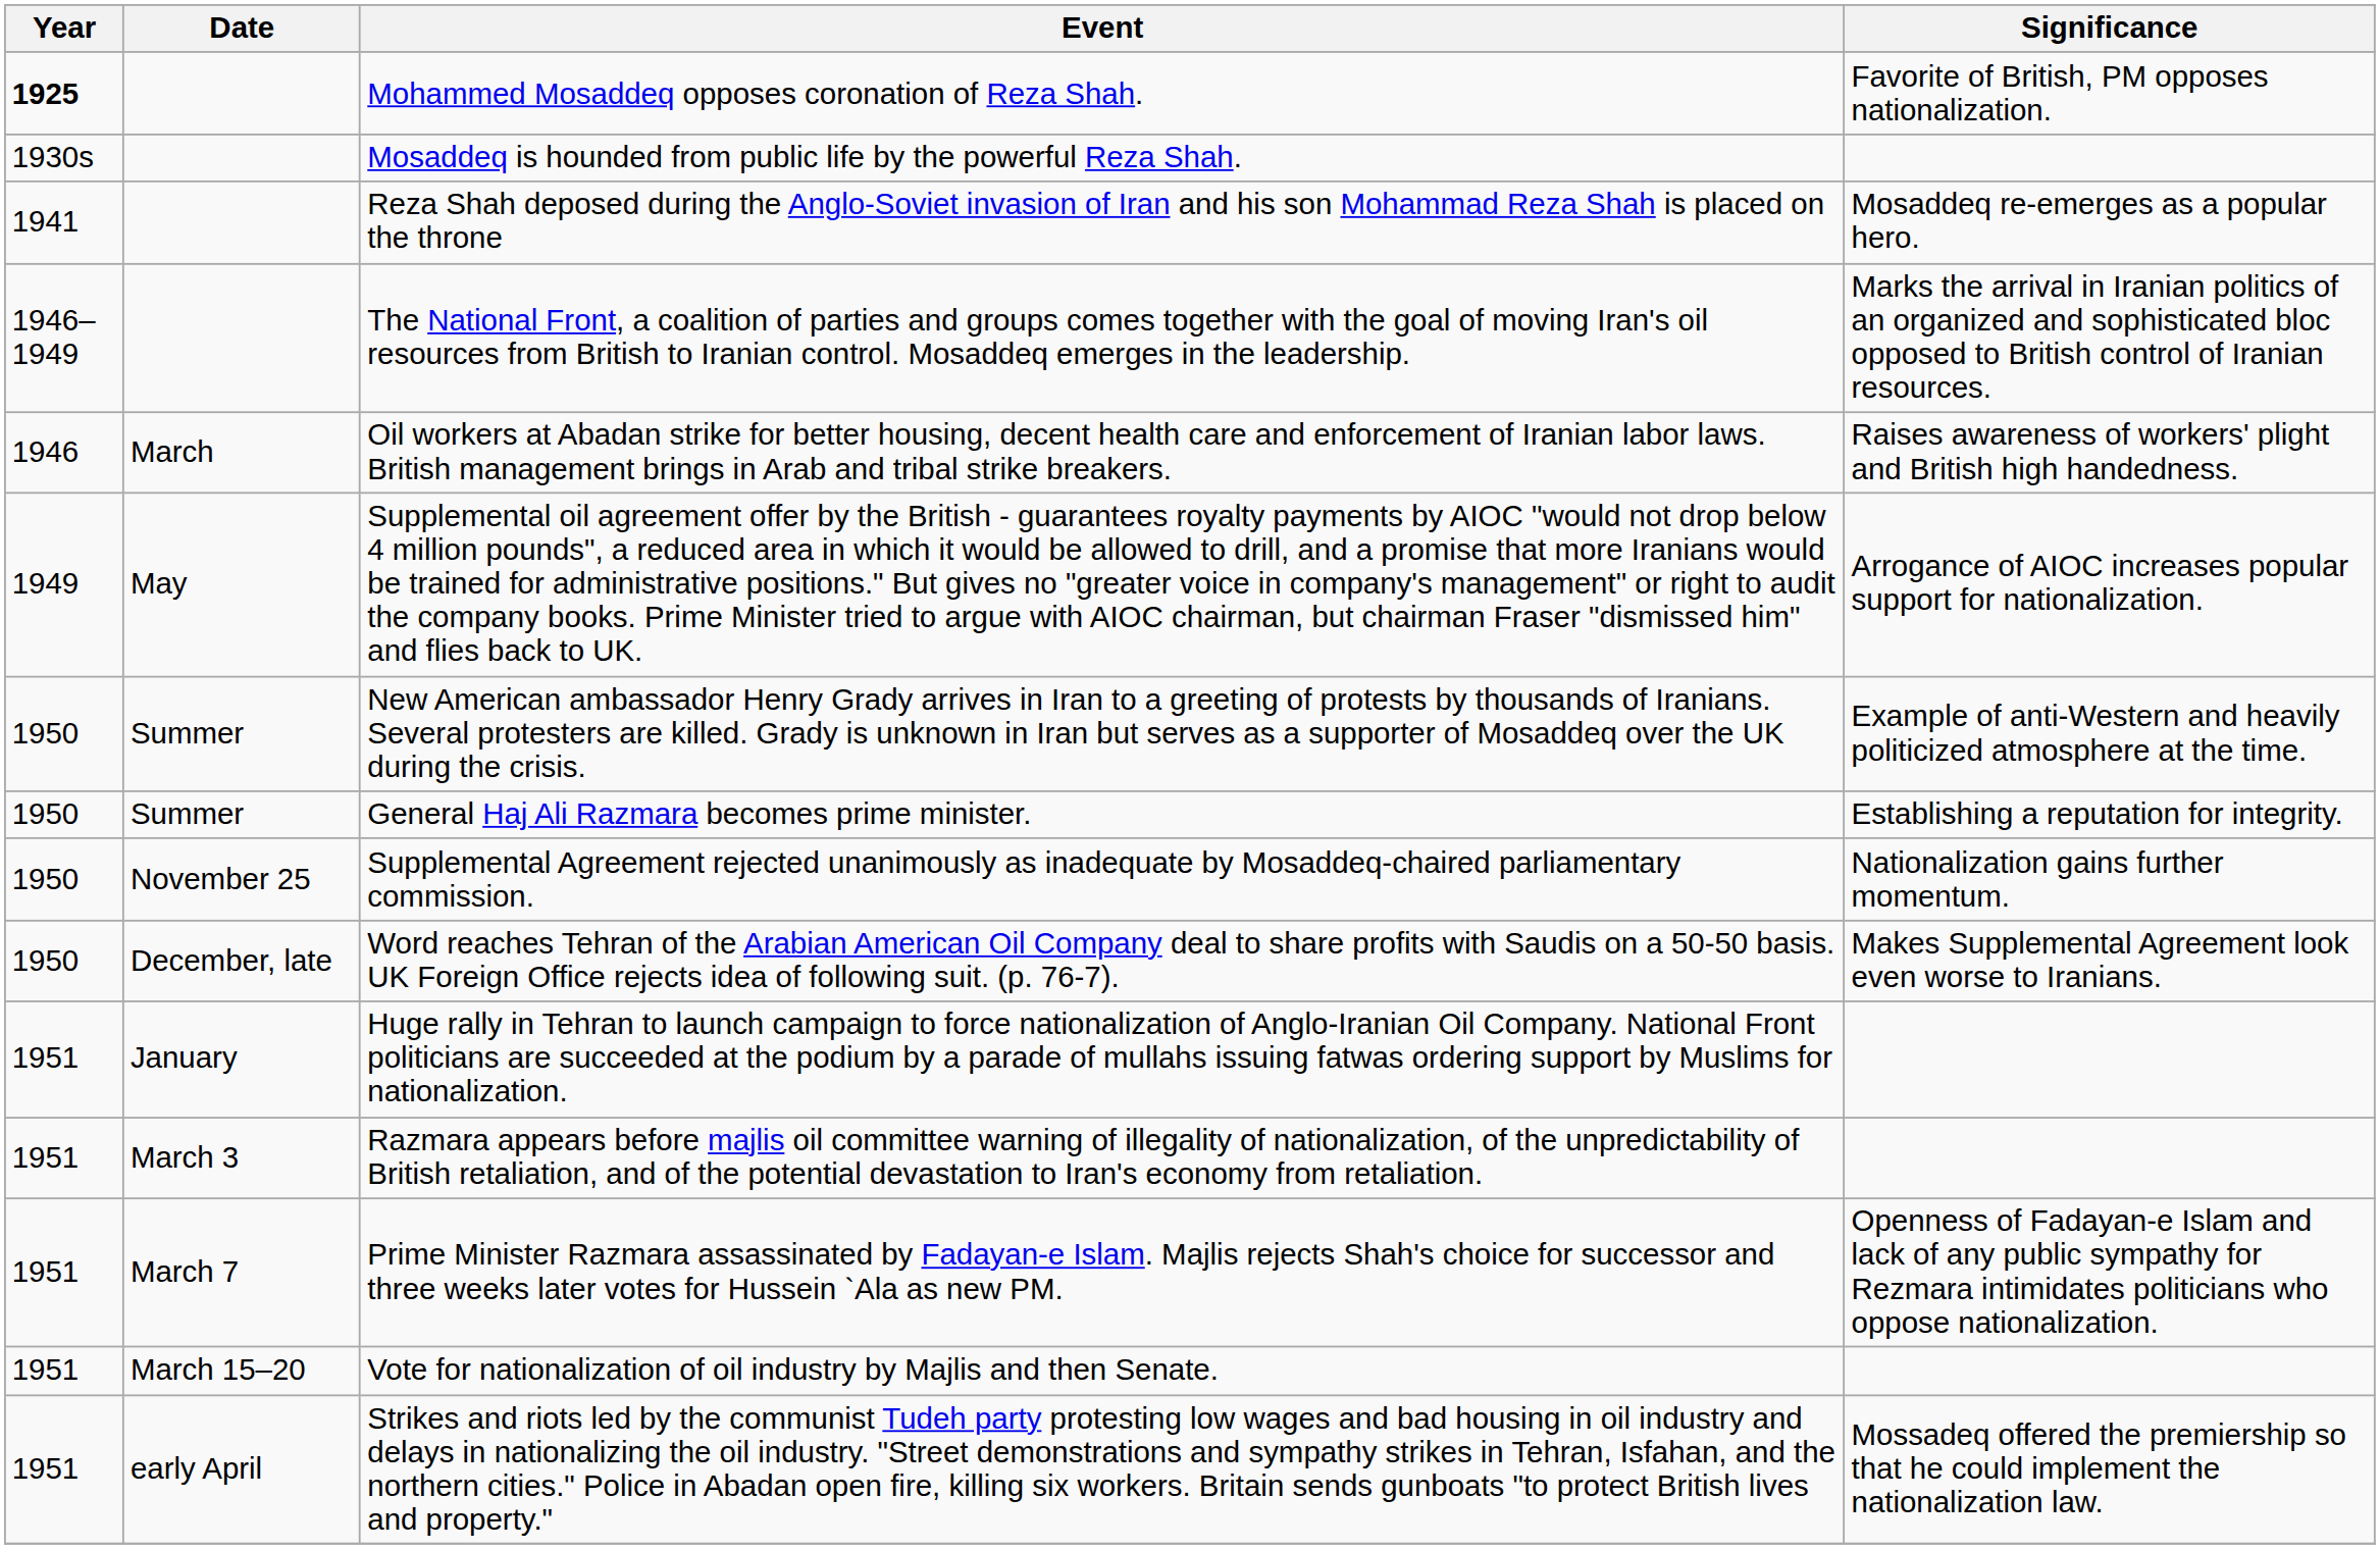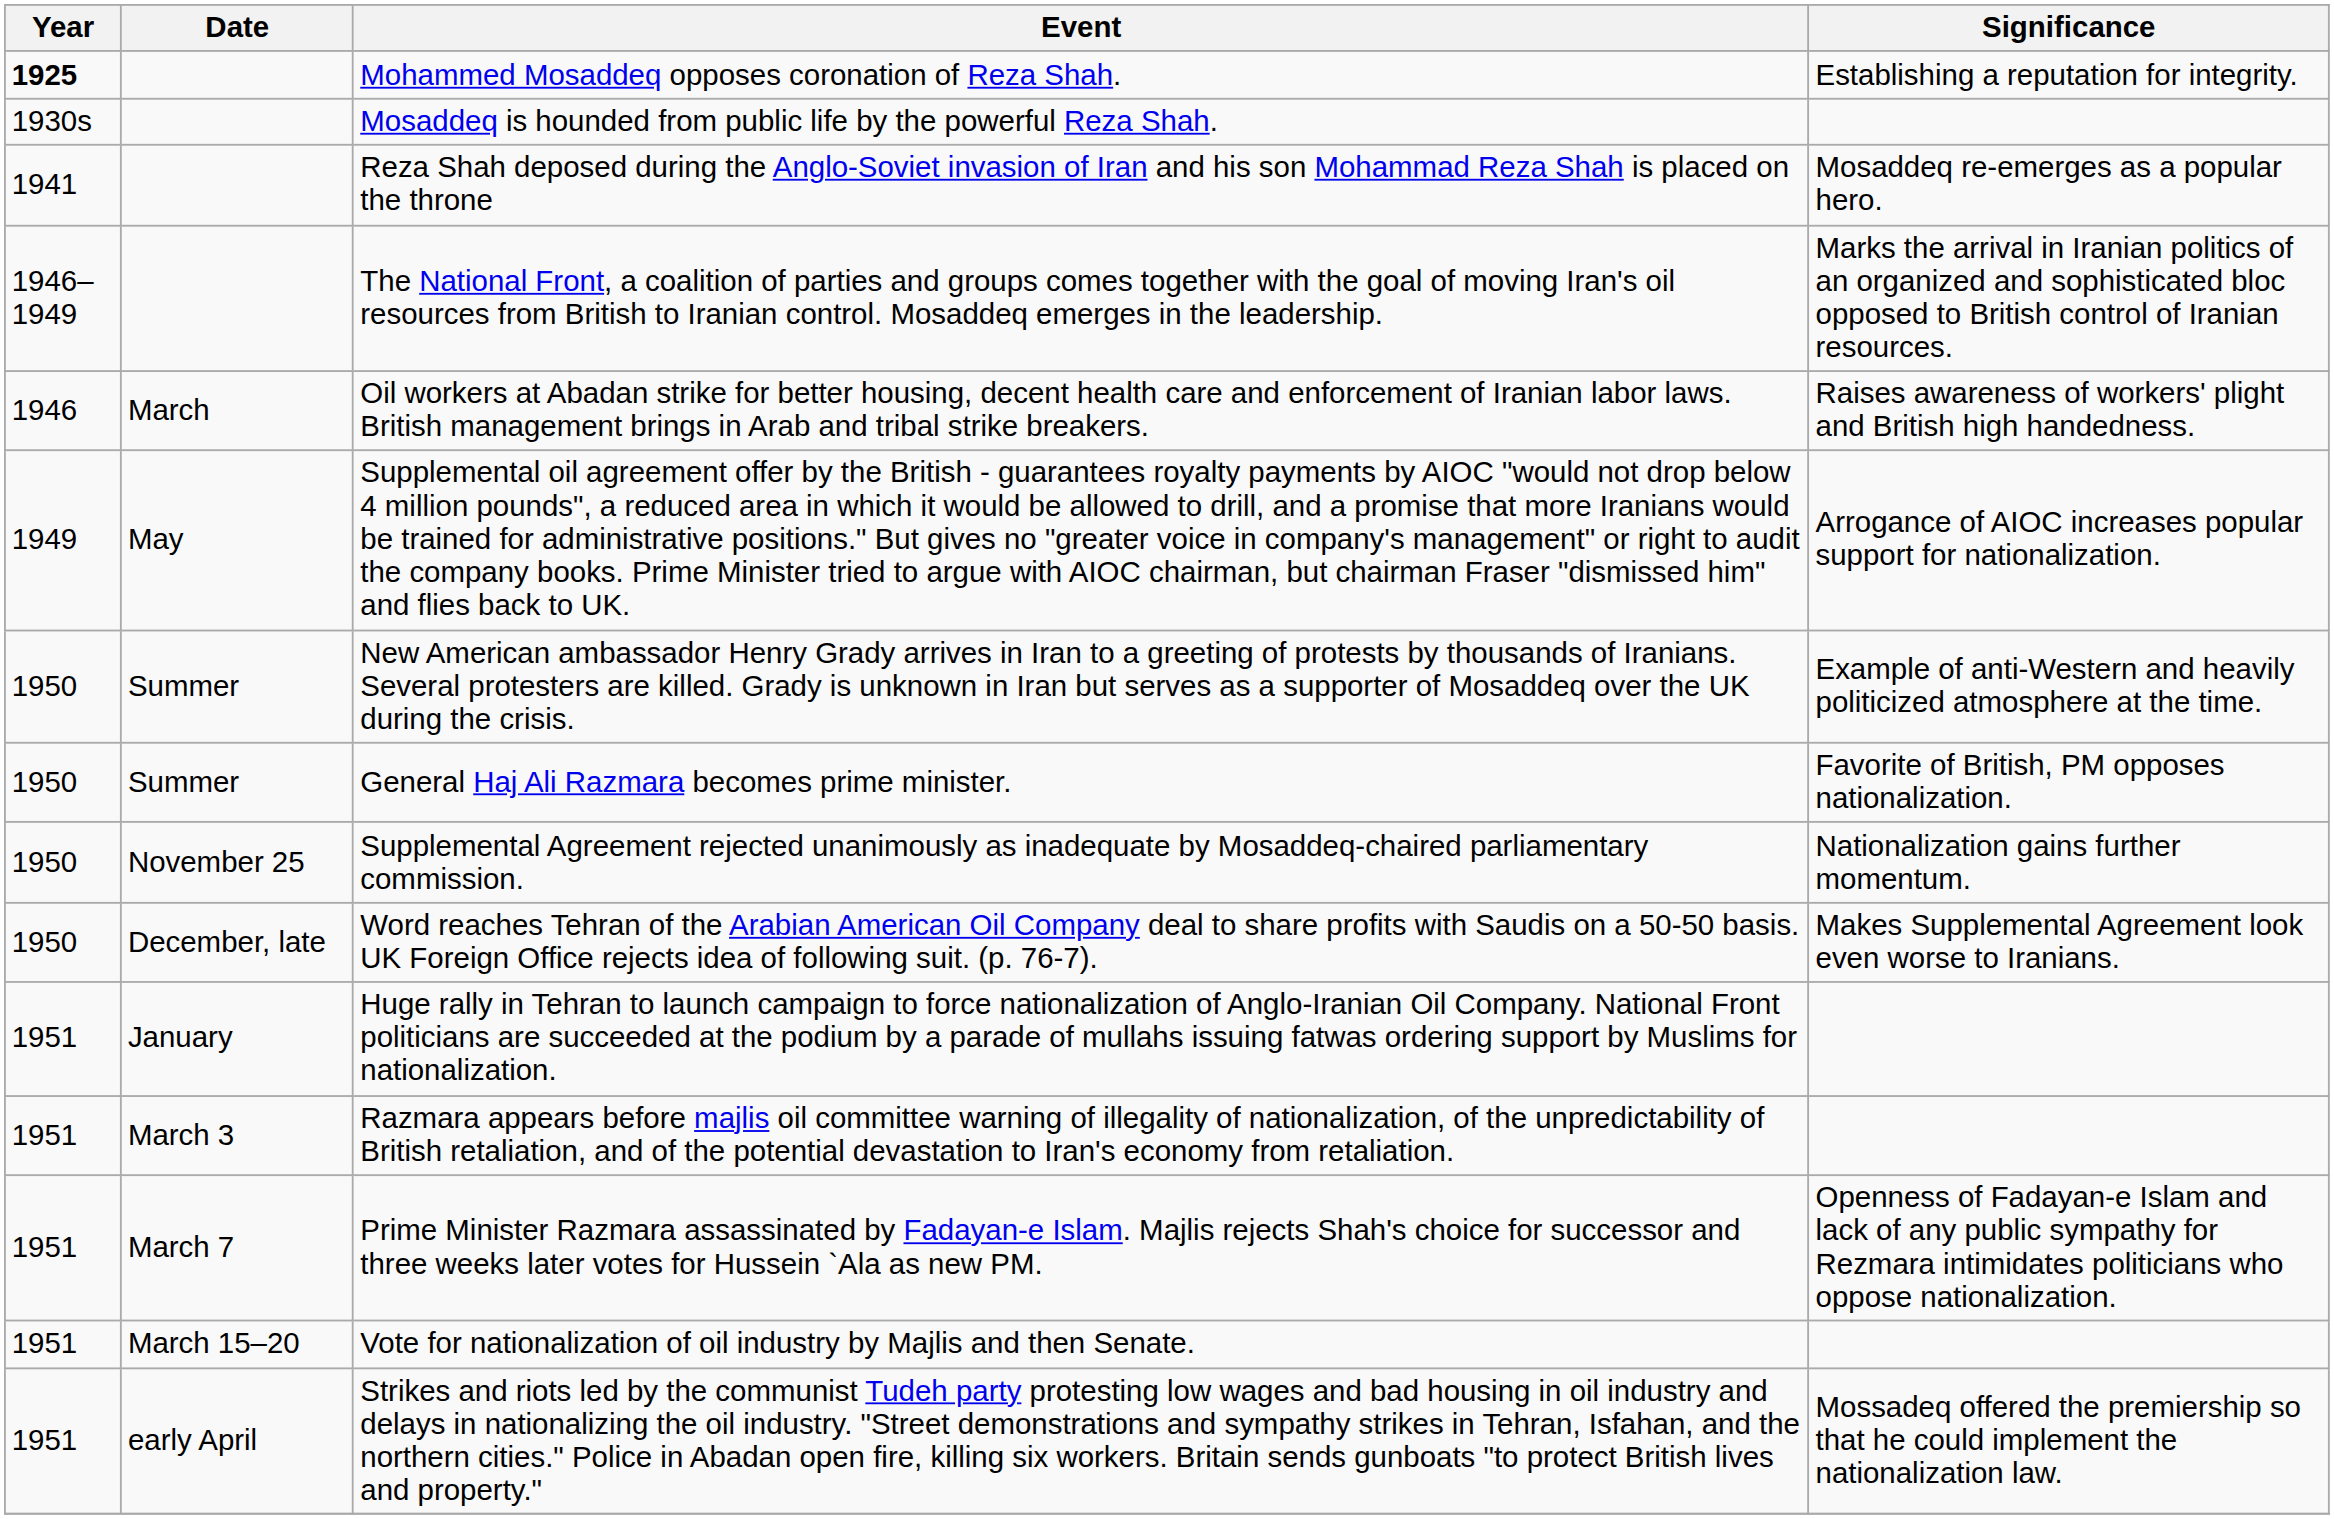Mohammed Mosaddeq opposes coronation of Reza Shah. | Significance: Favorite of British, PM opposes nationalization. -> Establishing a reputation for integrity.
General Haj Ali Razmara becomes prime minister. | Significance: Establishing a reputation for integrity. -> Favorite of British, PM opposes nationalization.
